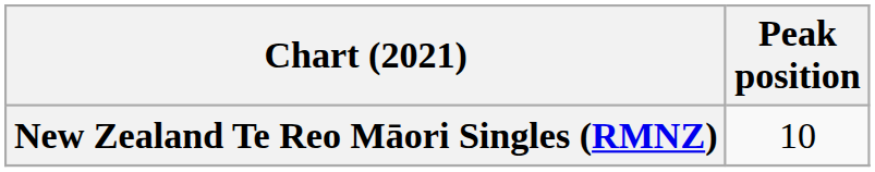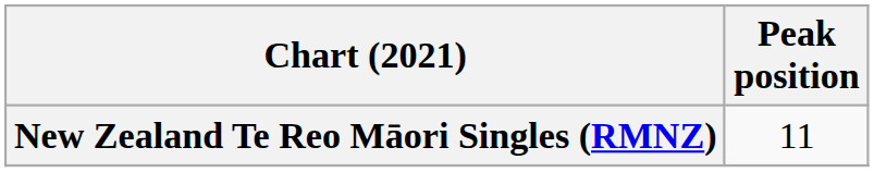New Zealand Te Reo Māori Singles (RMNZ) | Peak position: 10 -> 11
